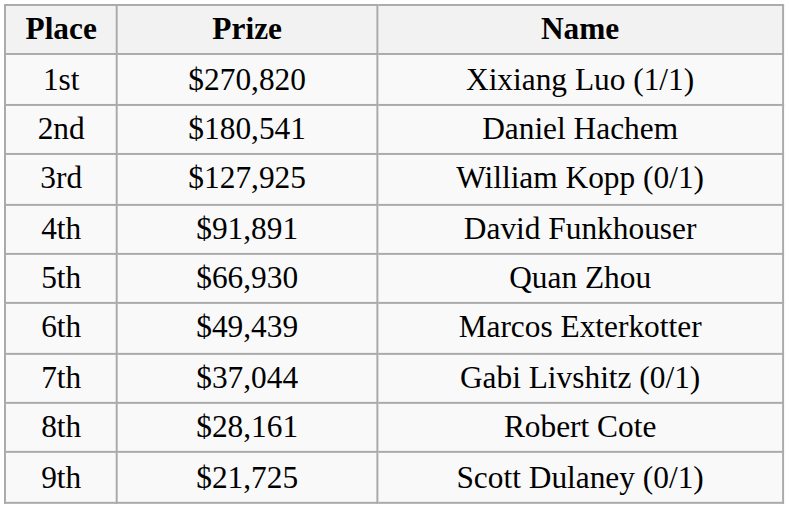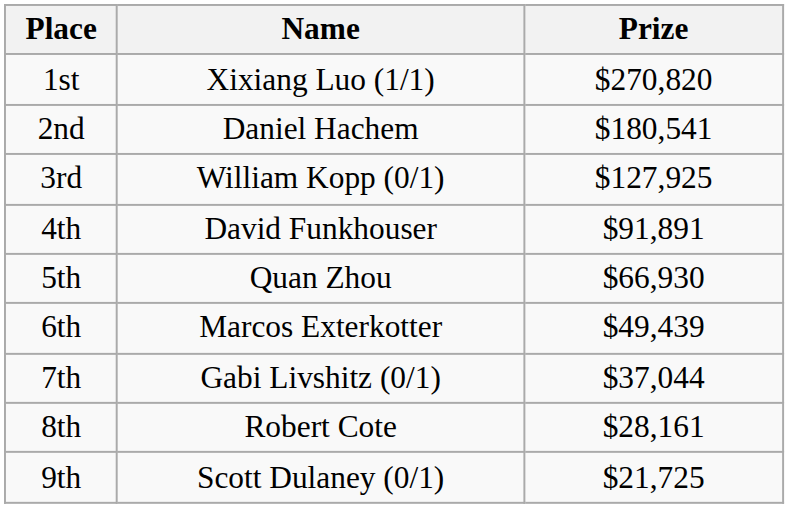columns swapped: Name <-> Prize
